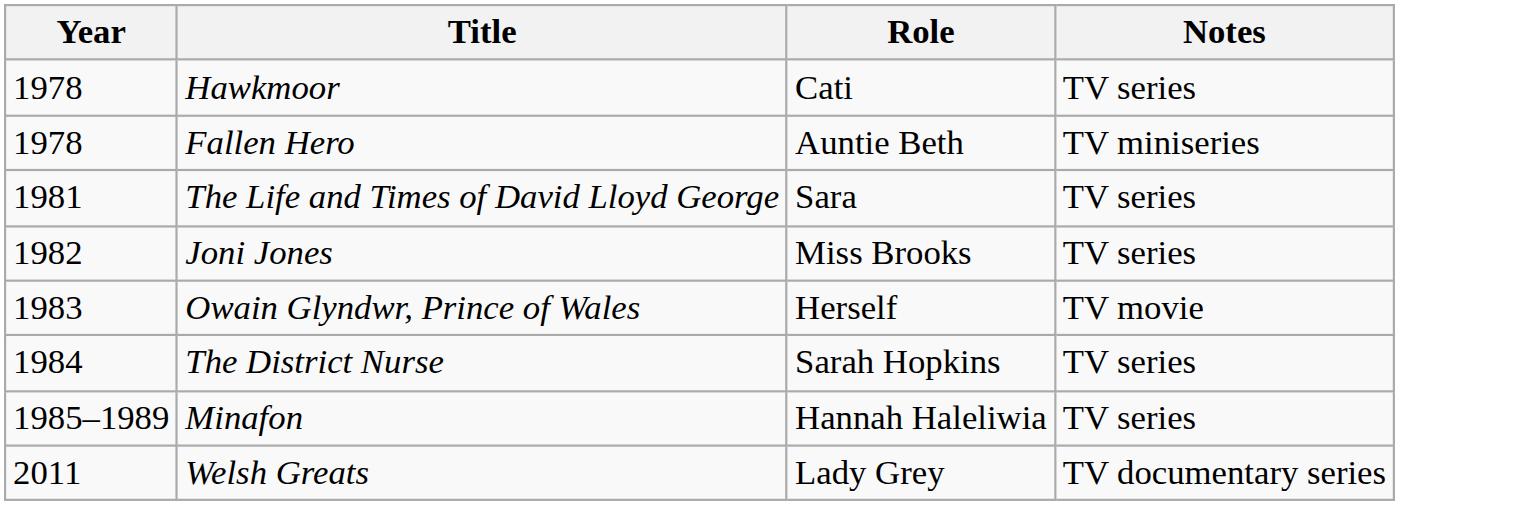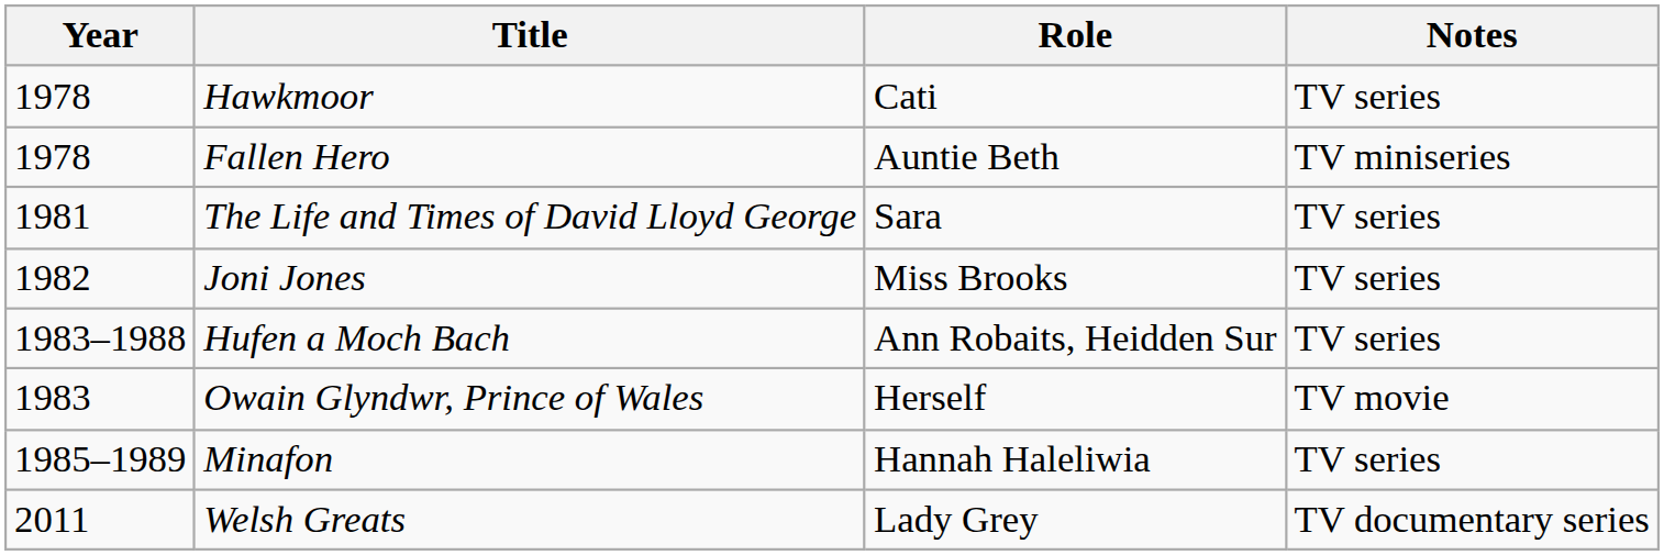+ row: 1983–1988 | Hufen a Moch Bach | Ann Robaits, Heidden Sur | TV series
- row: 1984 | The District Nurse | Sarah Hopkins | TV series
